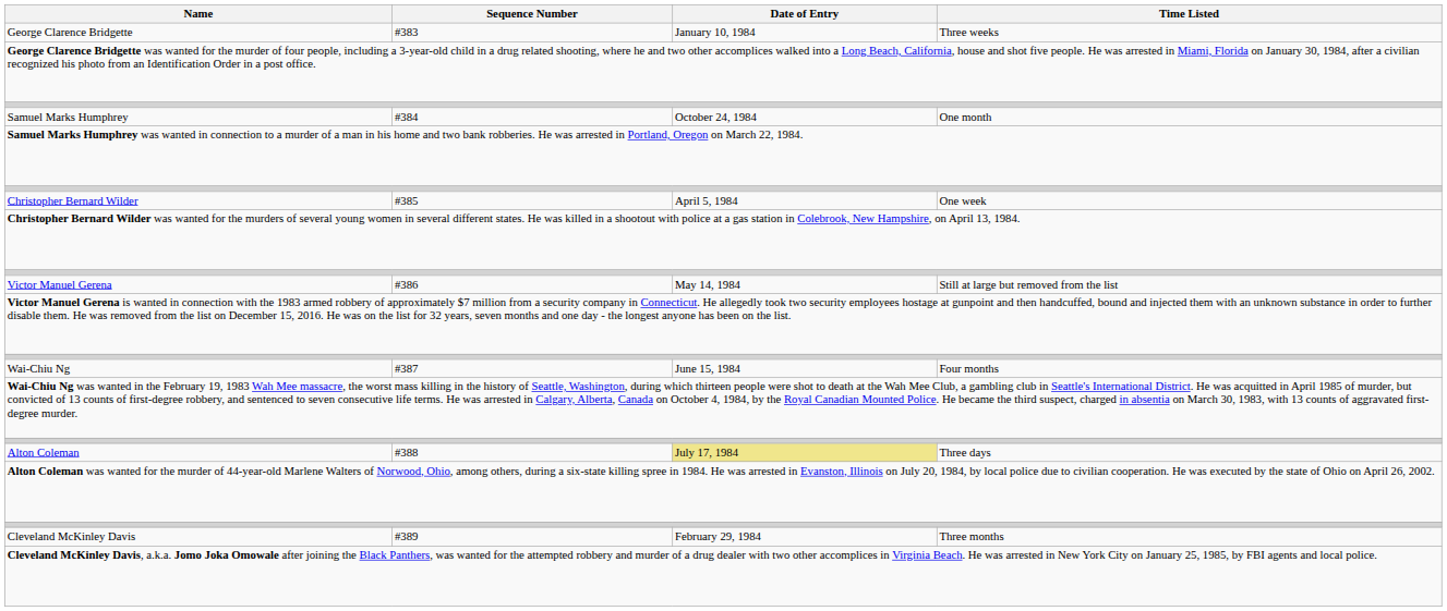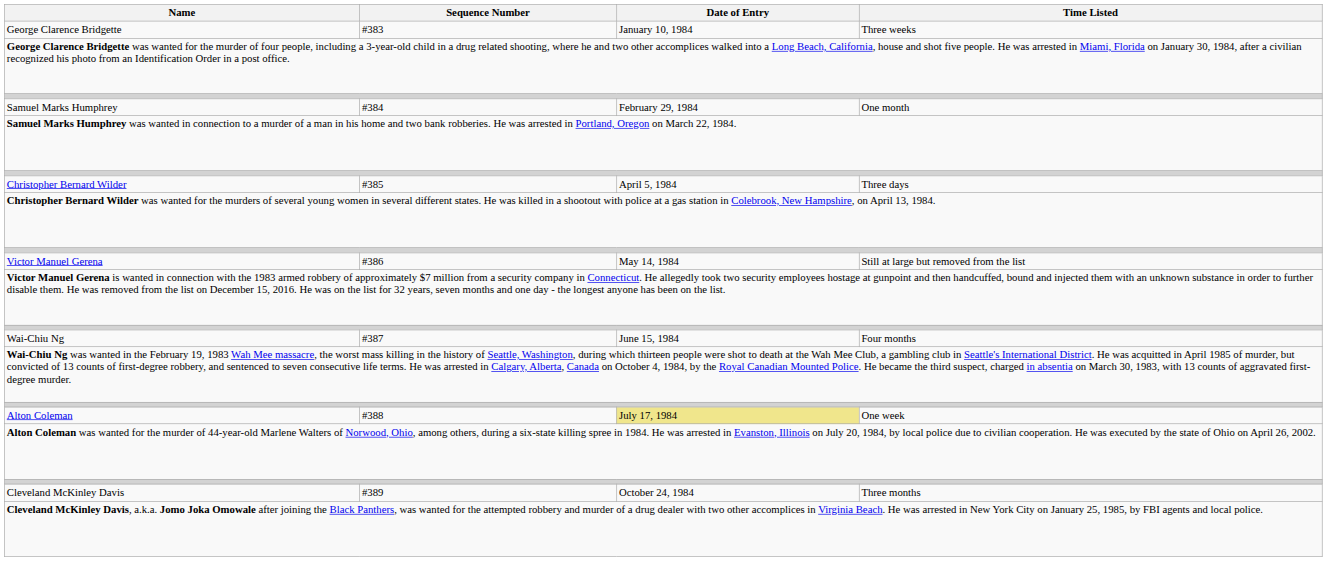Samuel Marks Humphrey | Date of Entry: October 24, 1984 -> February 29, 1984
Christopher Bernard Wilder | Time Listed: One week -> Three days
Alton Coleman | Time Listed: Three days -> One week
Cleveland McKinley Davis | Date of Entry: February 29, 1984 -> October 24, 1984
